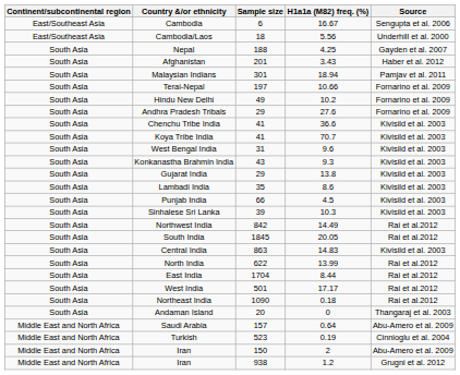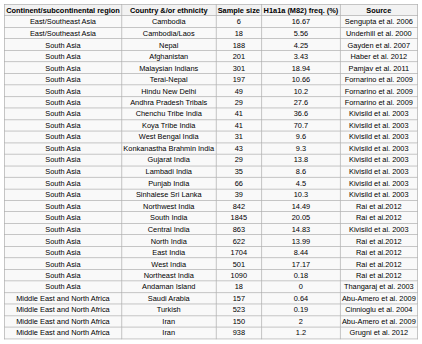Andaman Island | Sample size: 20 -> 18
